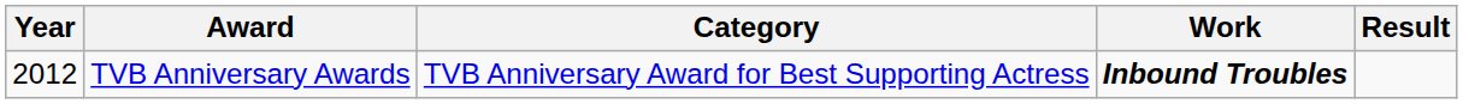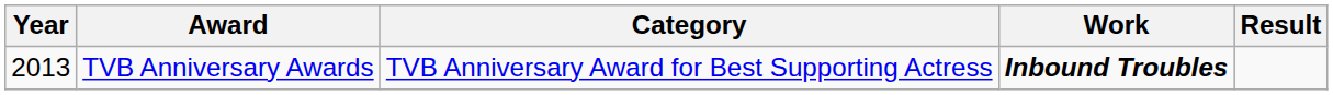TVB Anniversary Awards | Year: 2012 -> 2013
